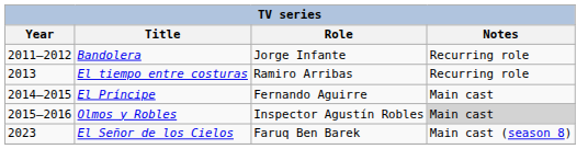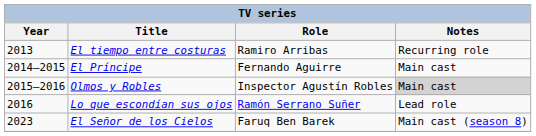- row: 2011–2012 | Bandolera | Jorge Infante | Recurring role
+ row: 2016 | Lo que escondían sus ojos | Ramón Serrano Suñer | Lead role
